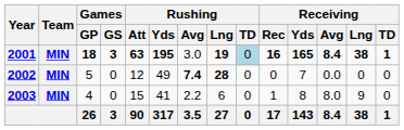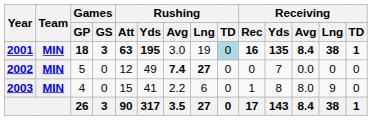2001 | Rushing / Lng: bold -> normal
2001 | Receiving / Yds: 165 -> 135
2002 | Rushing / Lng: 28 -> 27
